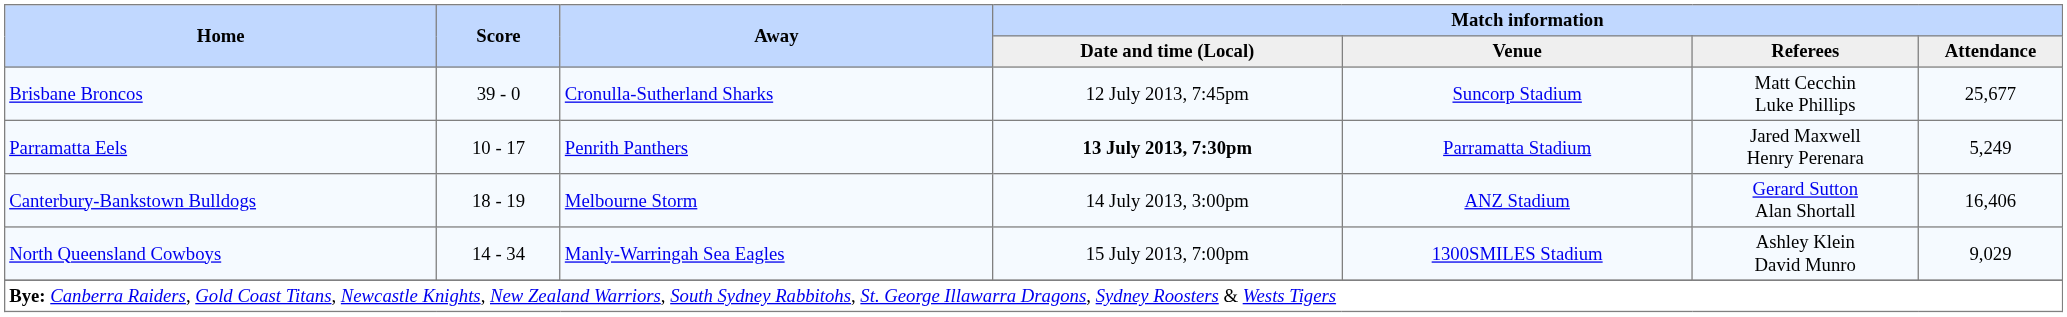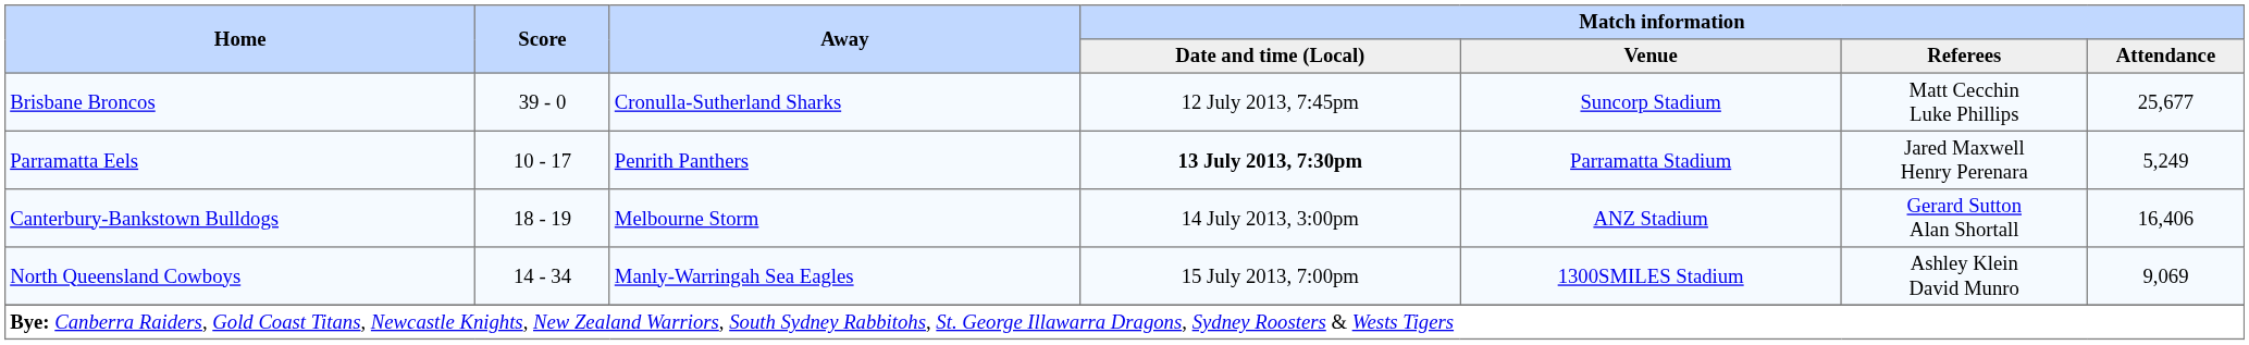North Queensland Cowboys | Match information / Attendance: 9,029 -> 9,069
